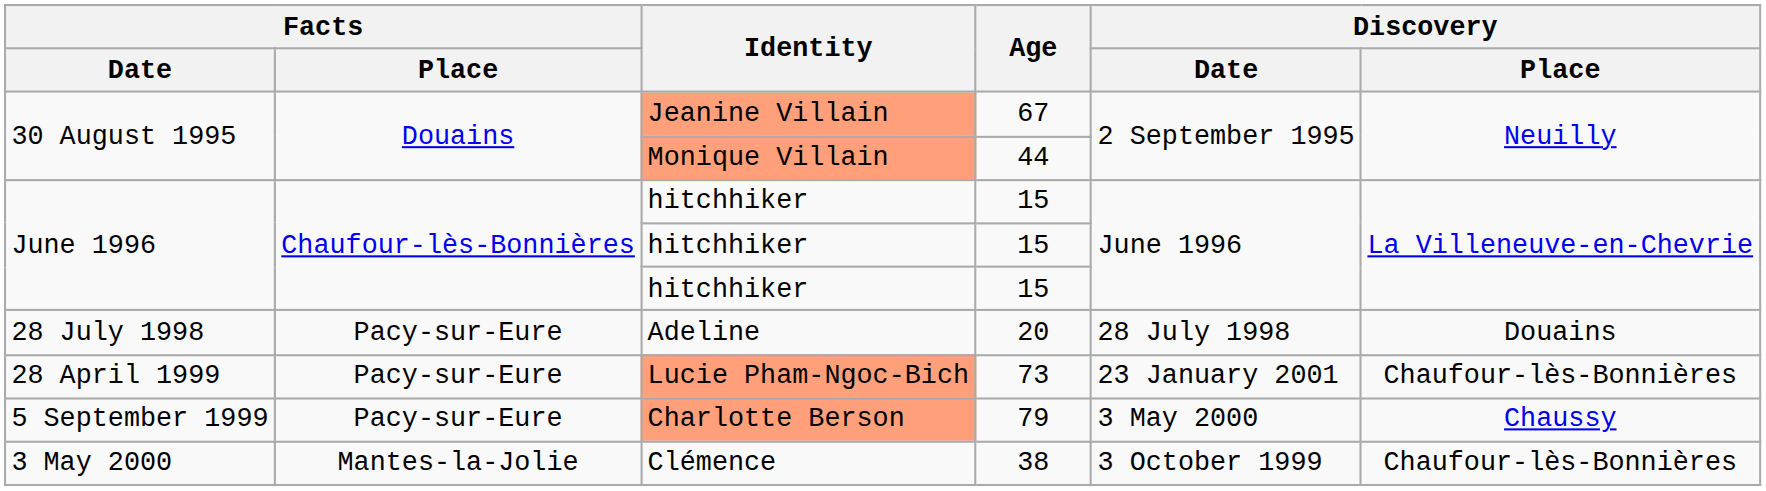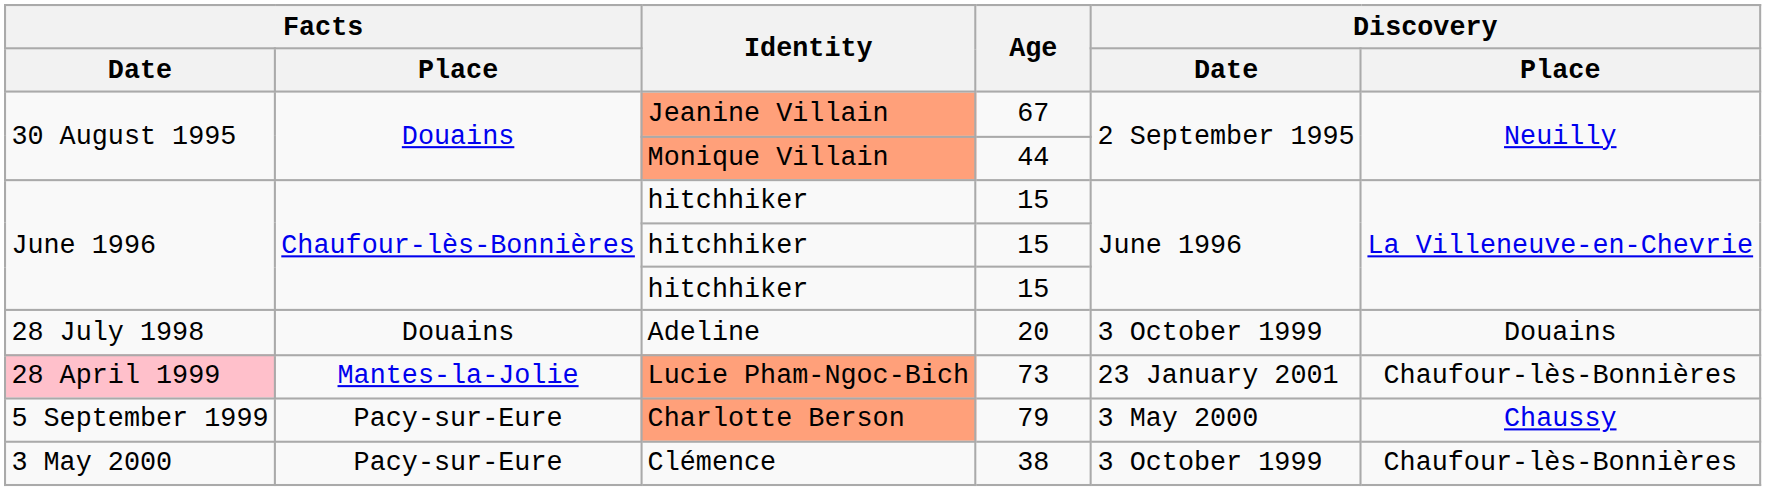Adeline | Facts / Place: Pacy-sur-Eure -> Douains
Adeline | Discovery / Date: 28 July 1998 -> 3 October 1999
Lucie Pham-Ngoc-Bich | Facts / Date: no background -> pink background
Lucie Pham-Ngoc-Bich | Facts / Place: Pacy-sur-Eure -> Mantes-la-Jolie
Clémence | Facts / Place: Mantes-la-Jolie -> Pacy-sur-Eure
